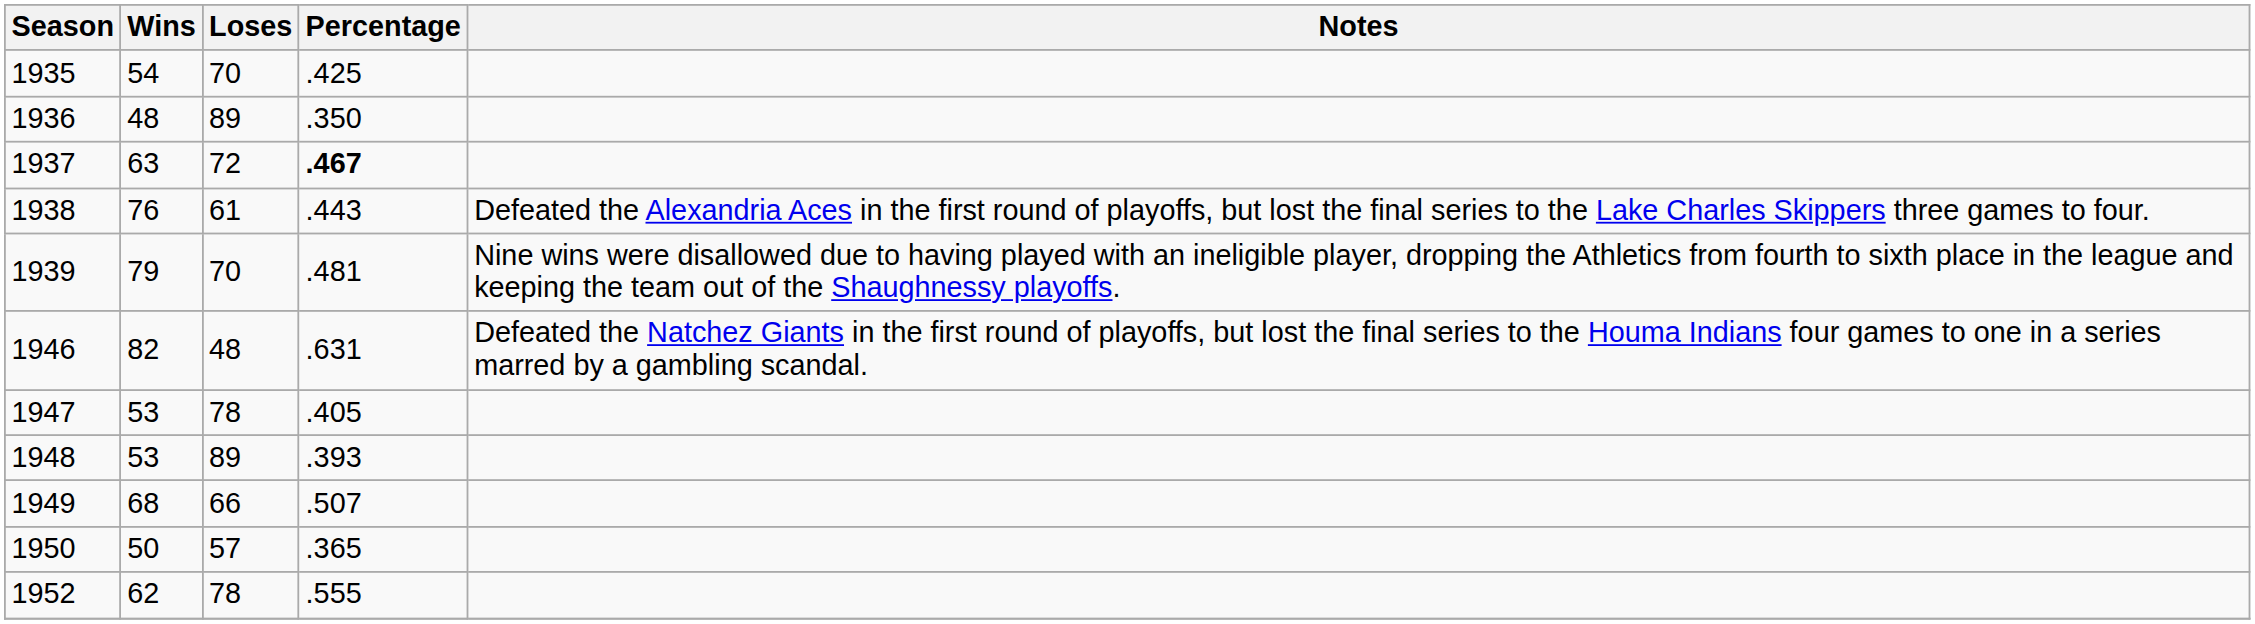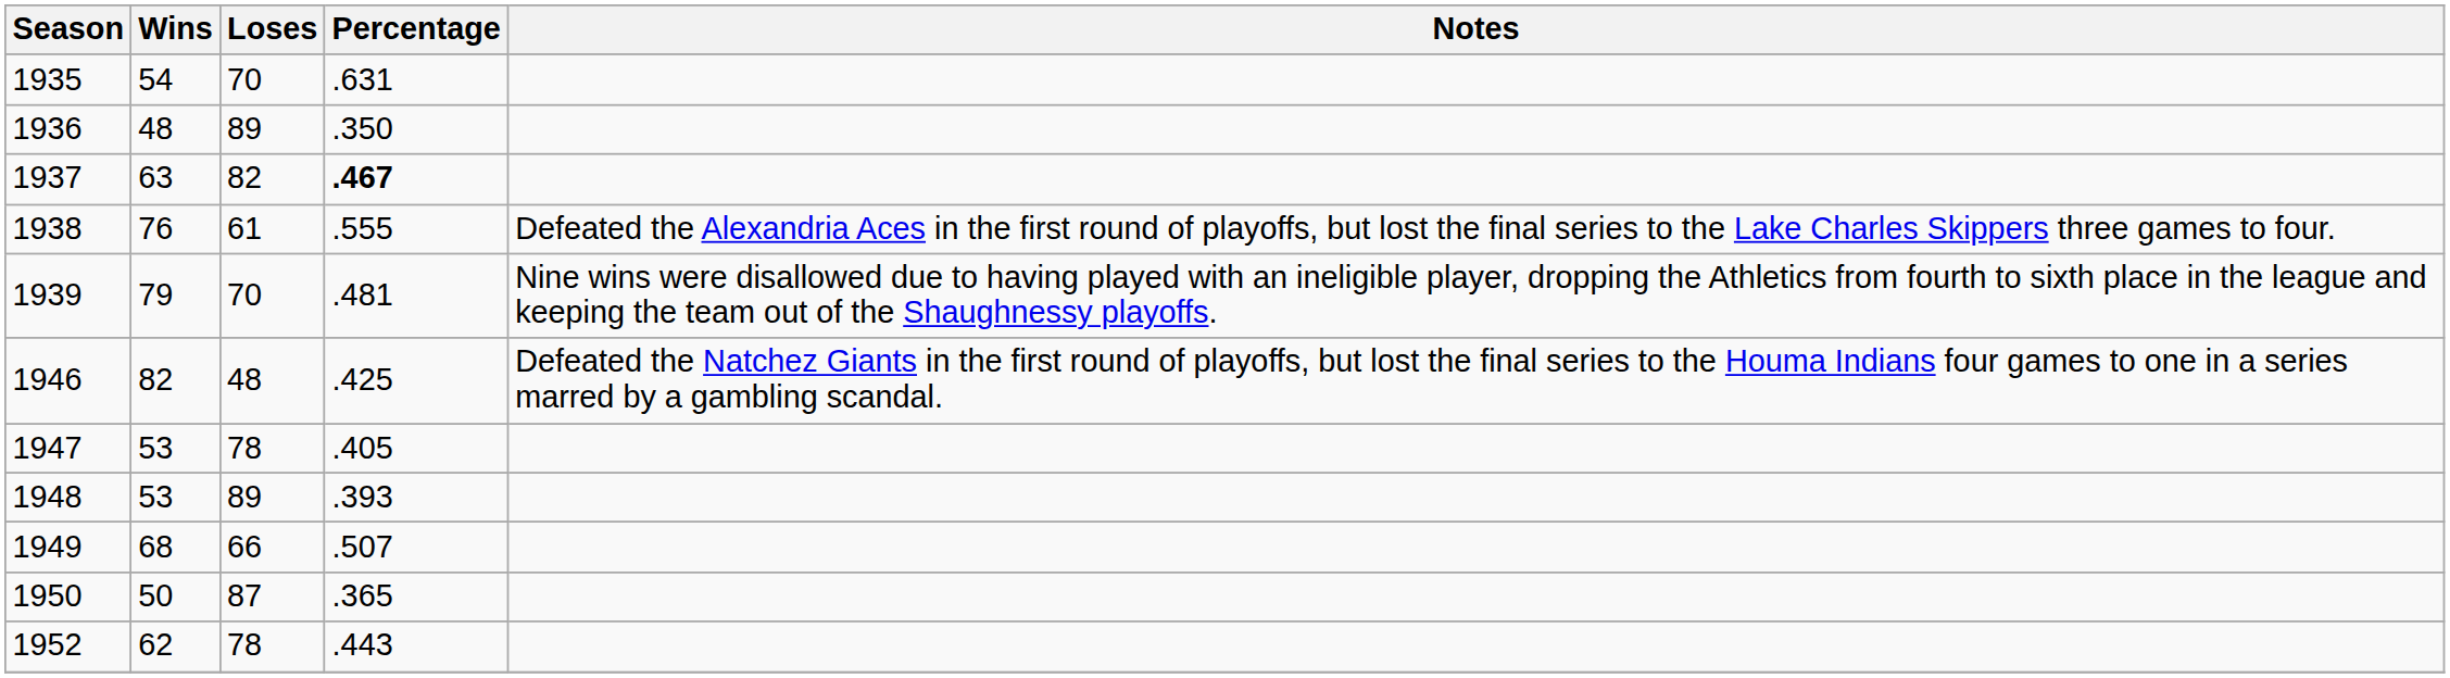1935 | Percentage: .425 -> .631
1937 | Loses: 72 -> 82
1938 | Percentage: .443 -> .555
1946 | Percentage: .631 -> .425
1950 | Loses: 57 -> 87
1952 | Percentage: .555 -> .443
